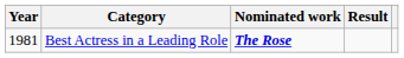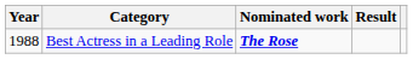Best Actress in a Leading Role | Year: 1981 -> 1988
